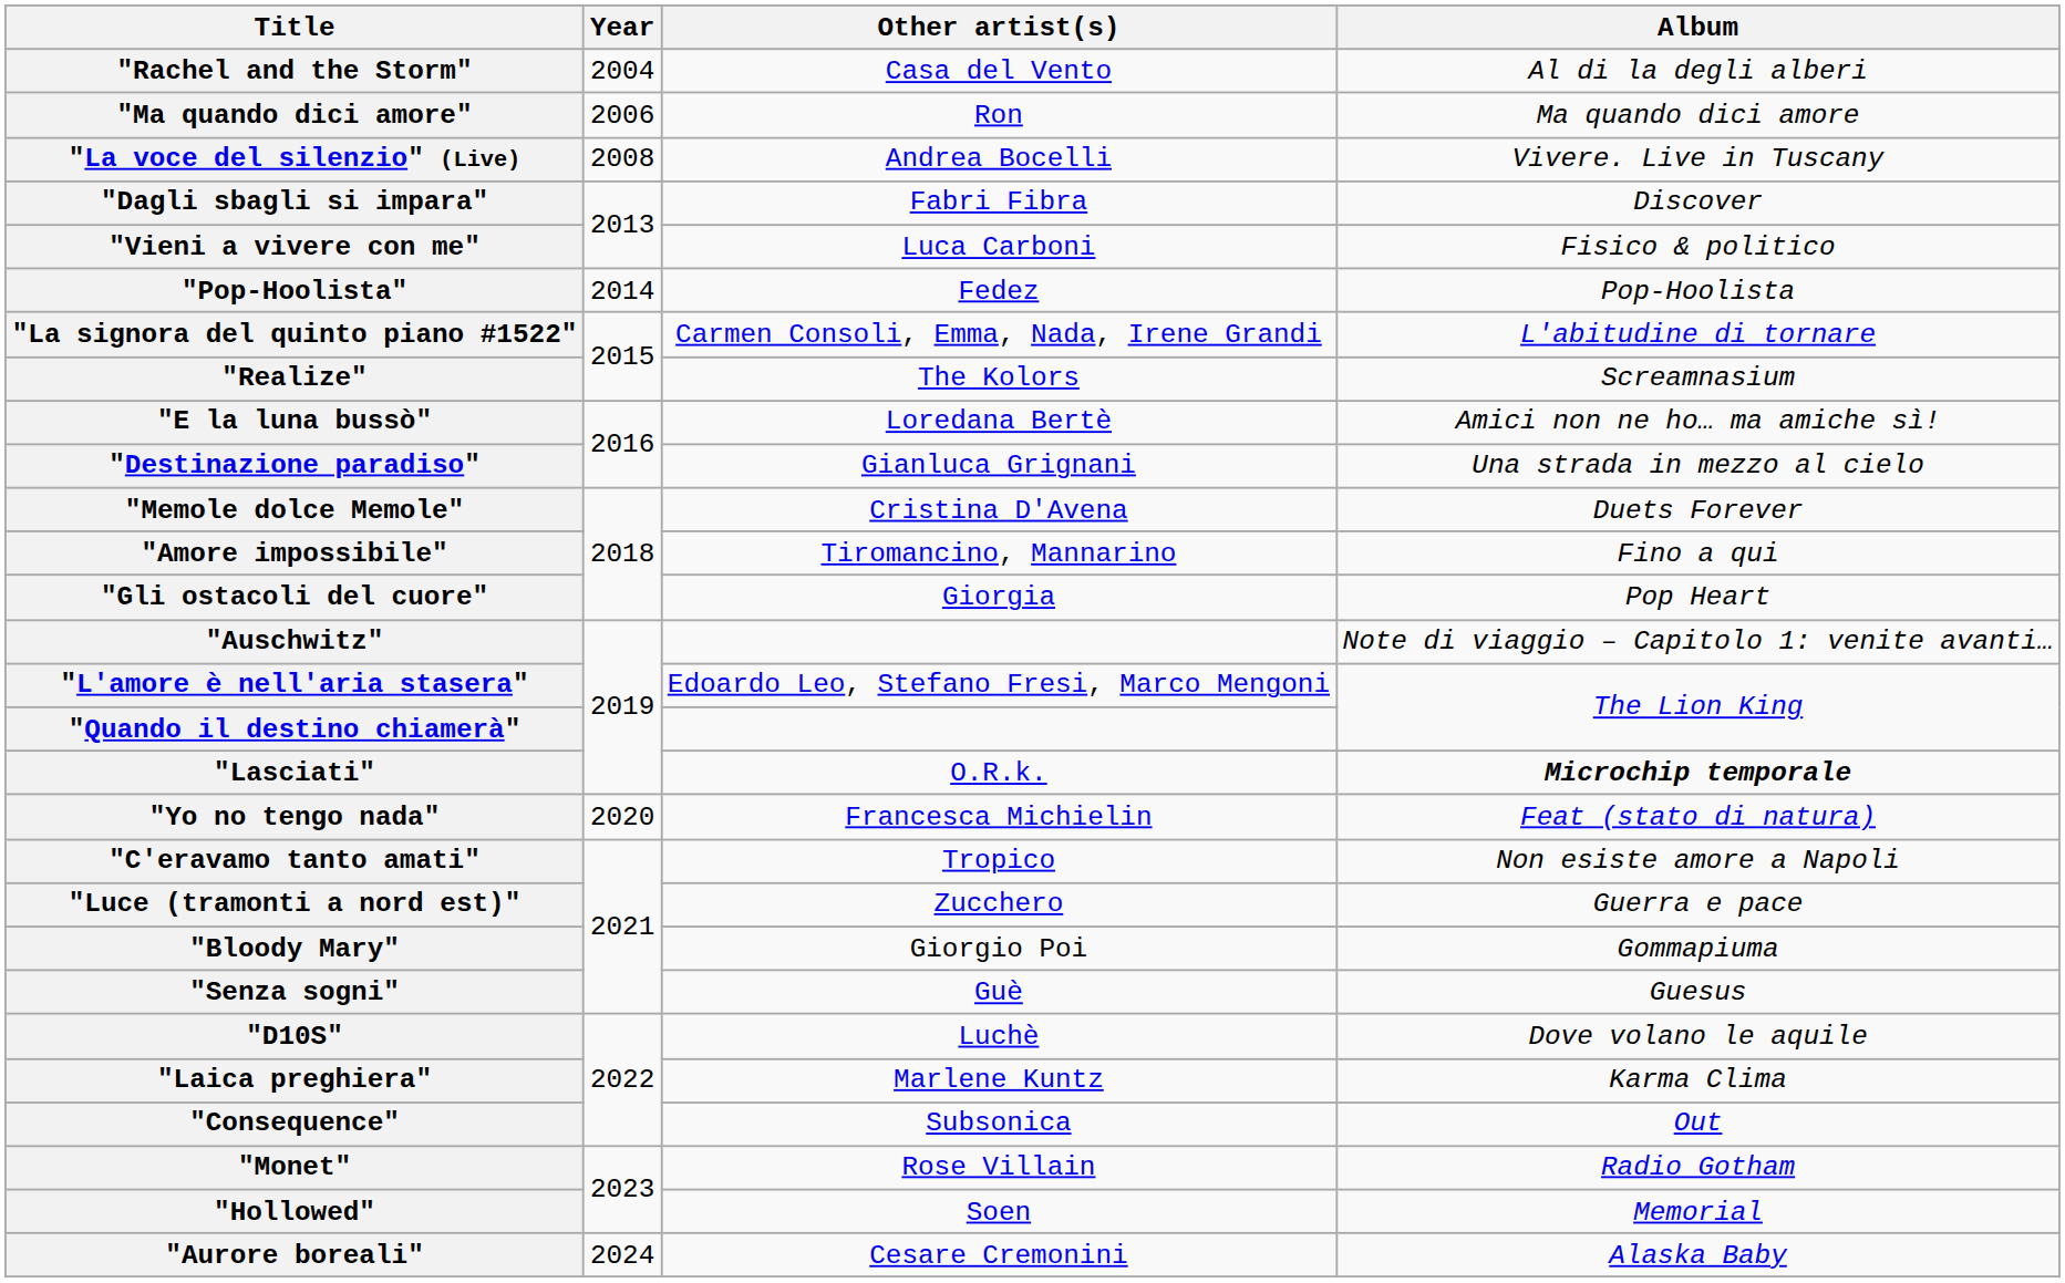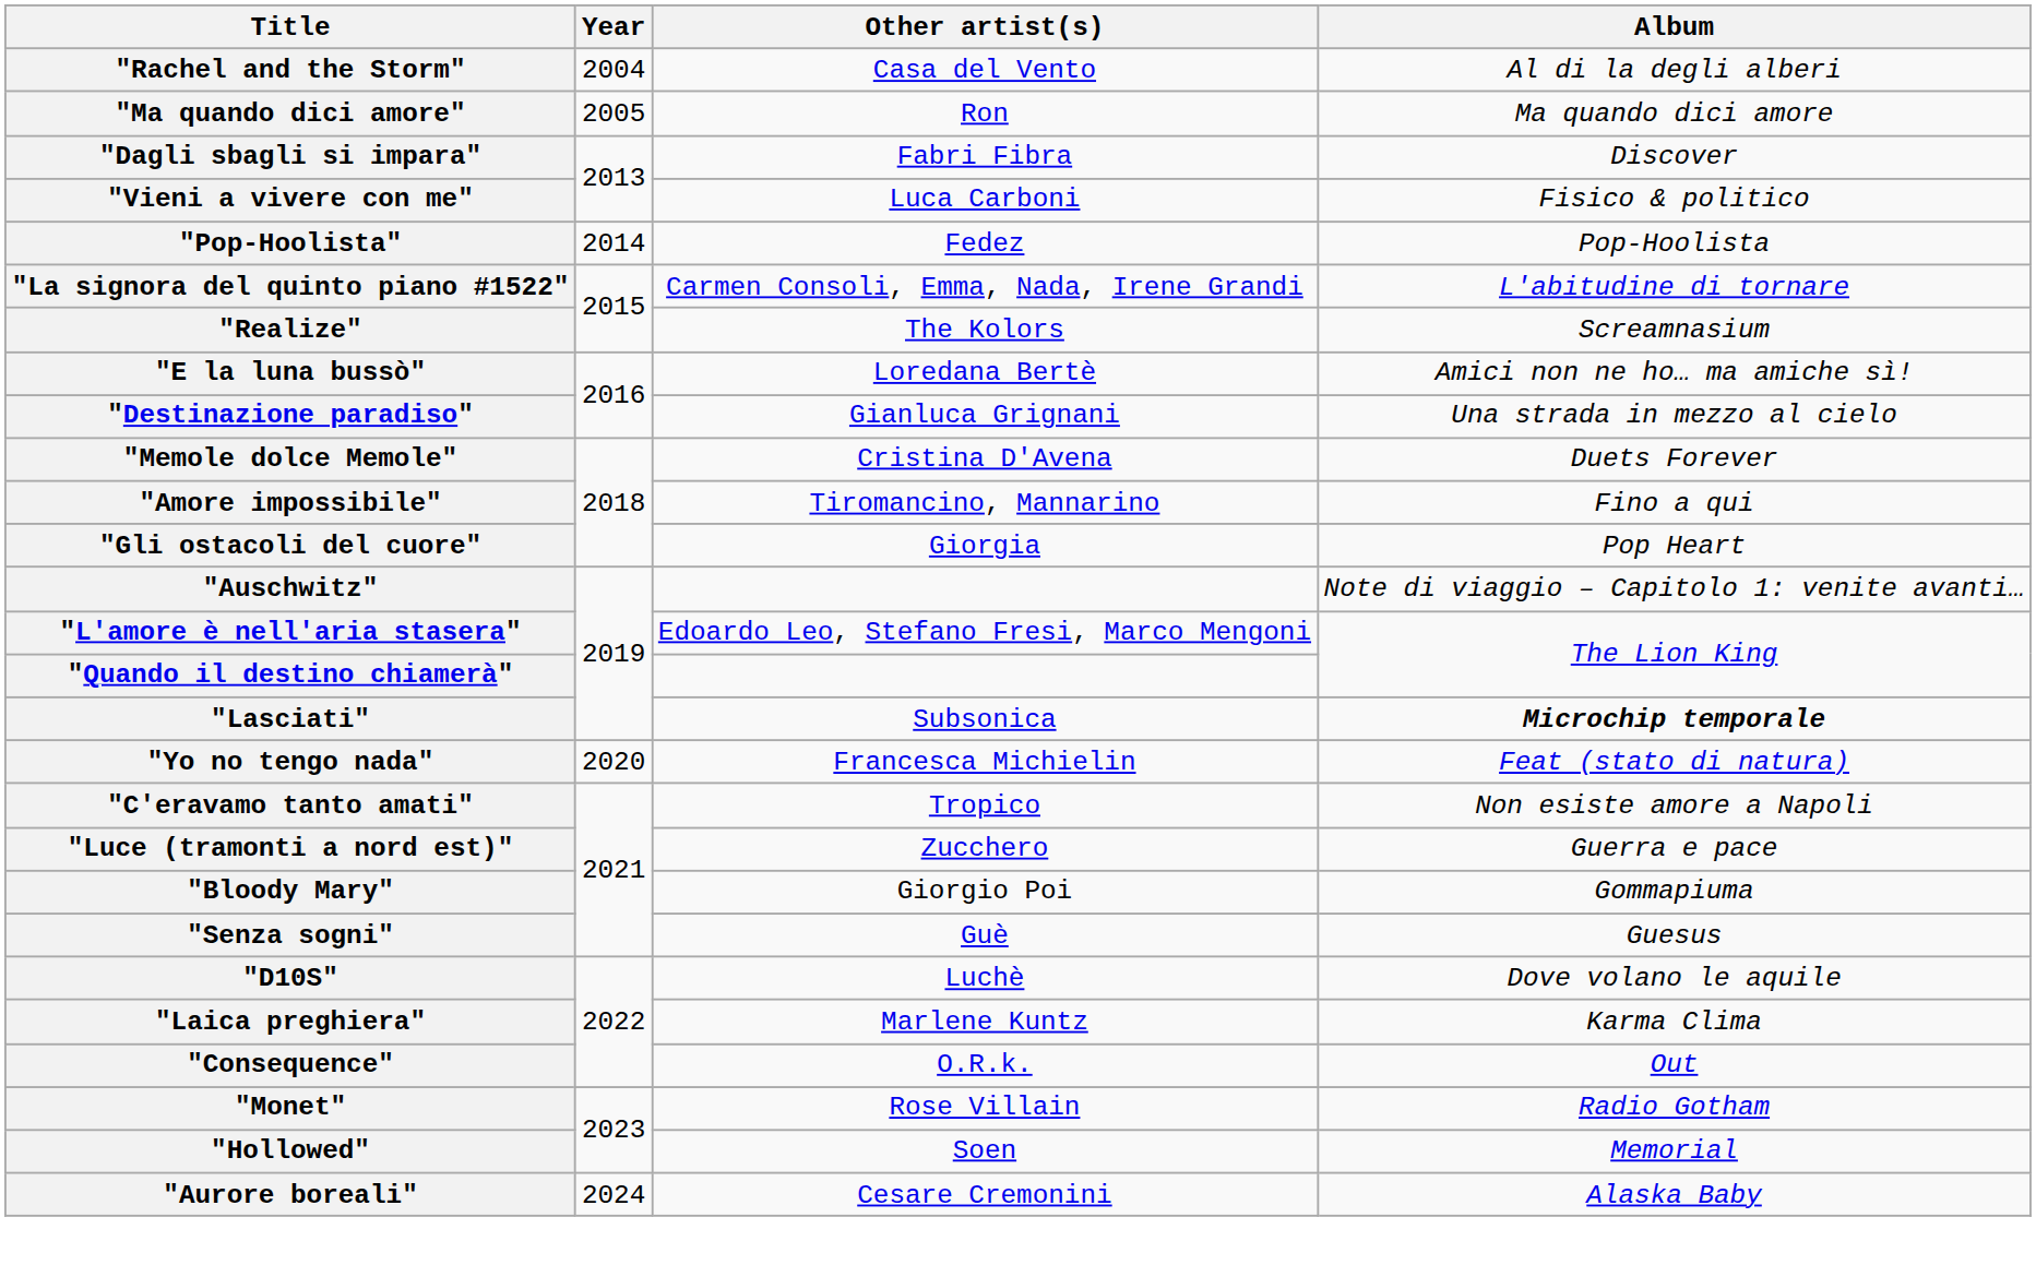"Ma quando dici amore" | Year: 2006 -> 2005
- row: "La voce del silenzio" (Live) | 2008 | Andrea Bocelli | Vivere. Live in Tuscany
"Lasciati" | Other artist(s): O.R.k. -> Subsonica
"Consequence" | Other artist(s): Subsonica -> O.R.k.
